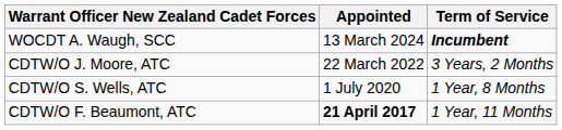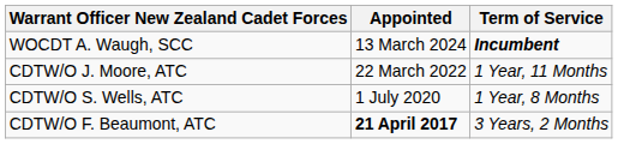CDTW/O J. Moore, ATC | Term of Service: 3 Years, 2 Months -> 1 Year, 11 Months
CDTW/O F. Beaumont, ATC | Term of Service: 1 Year, 11 Months -> 3 Years, 2 Months
